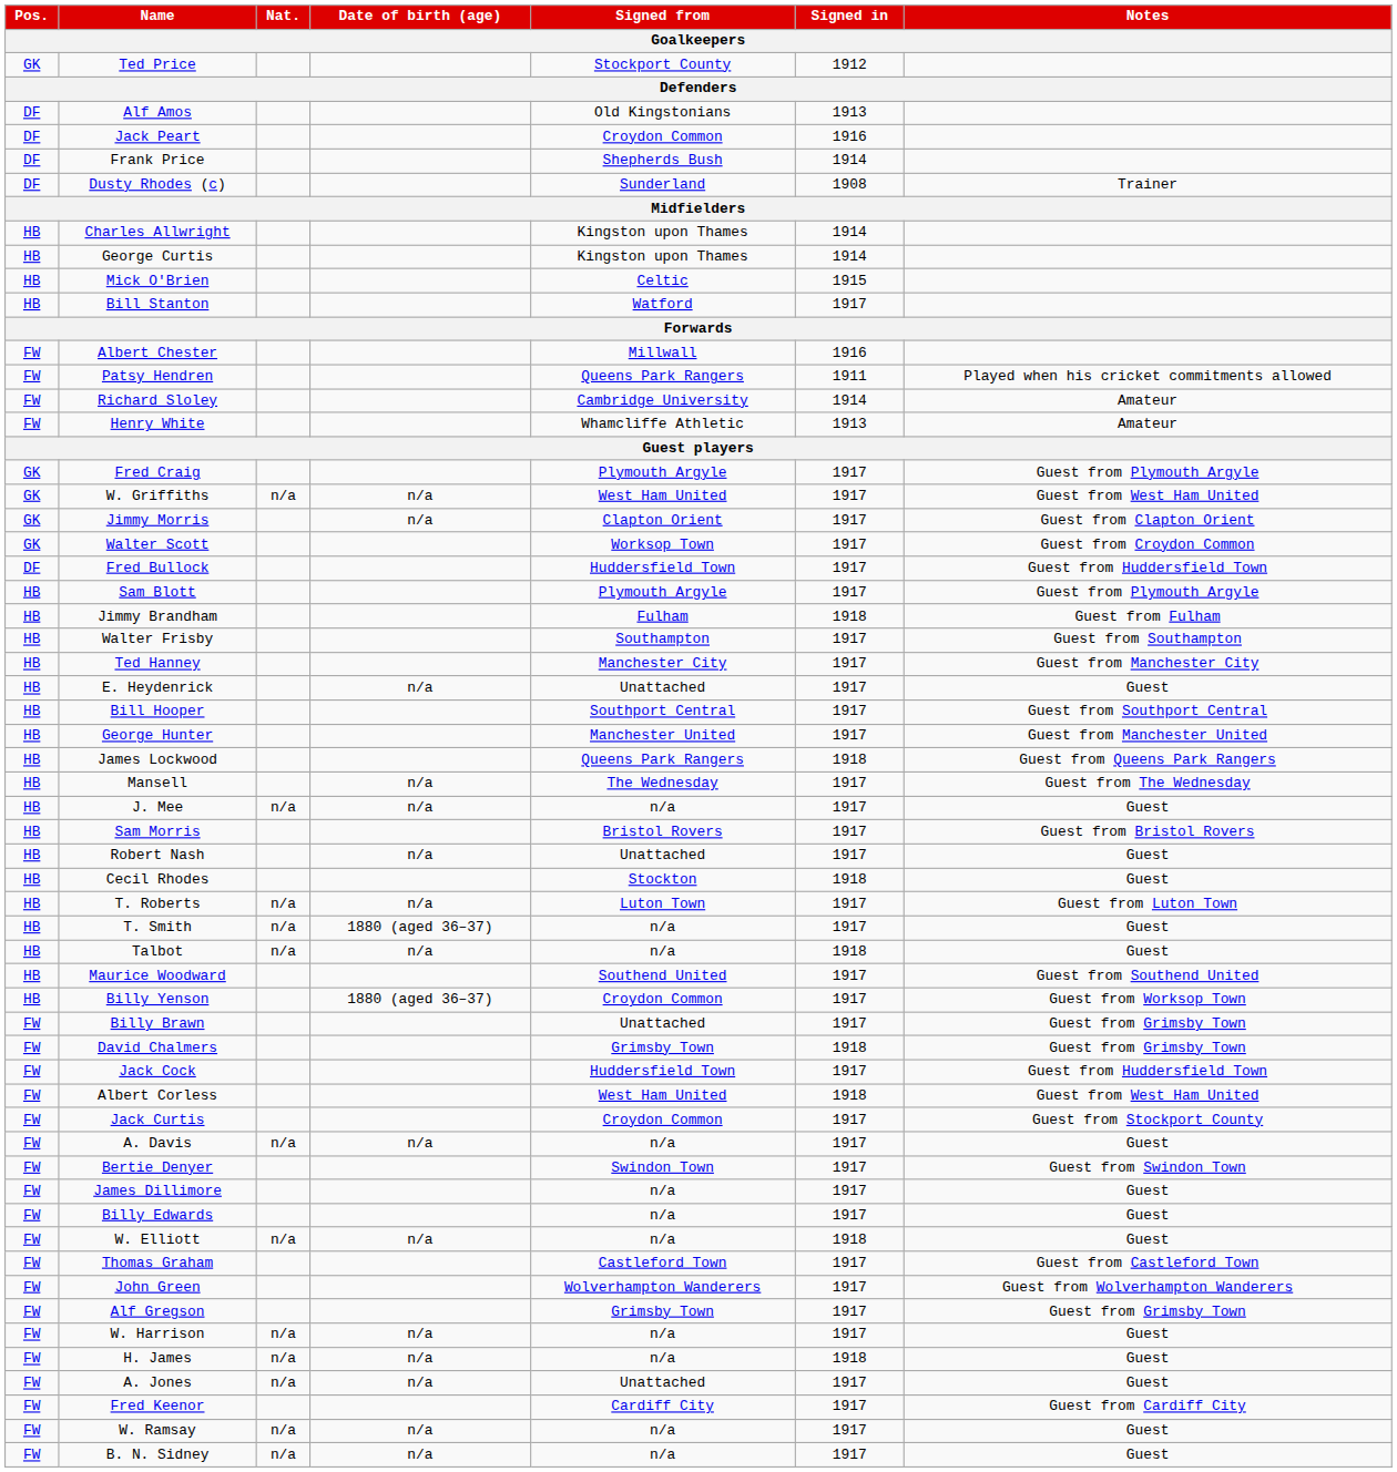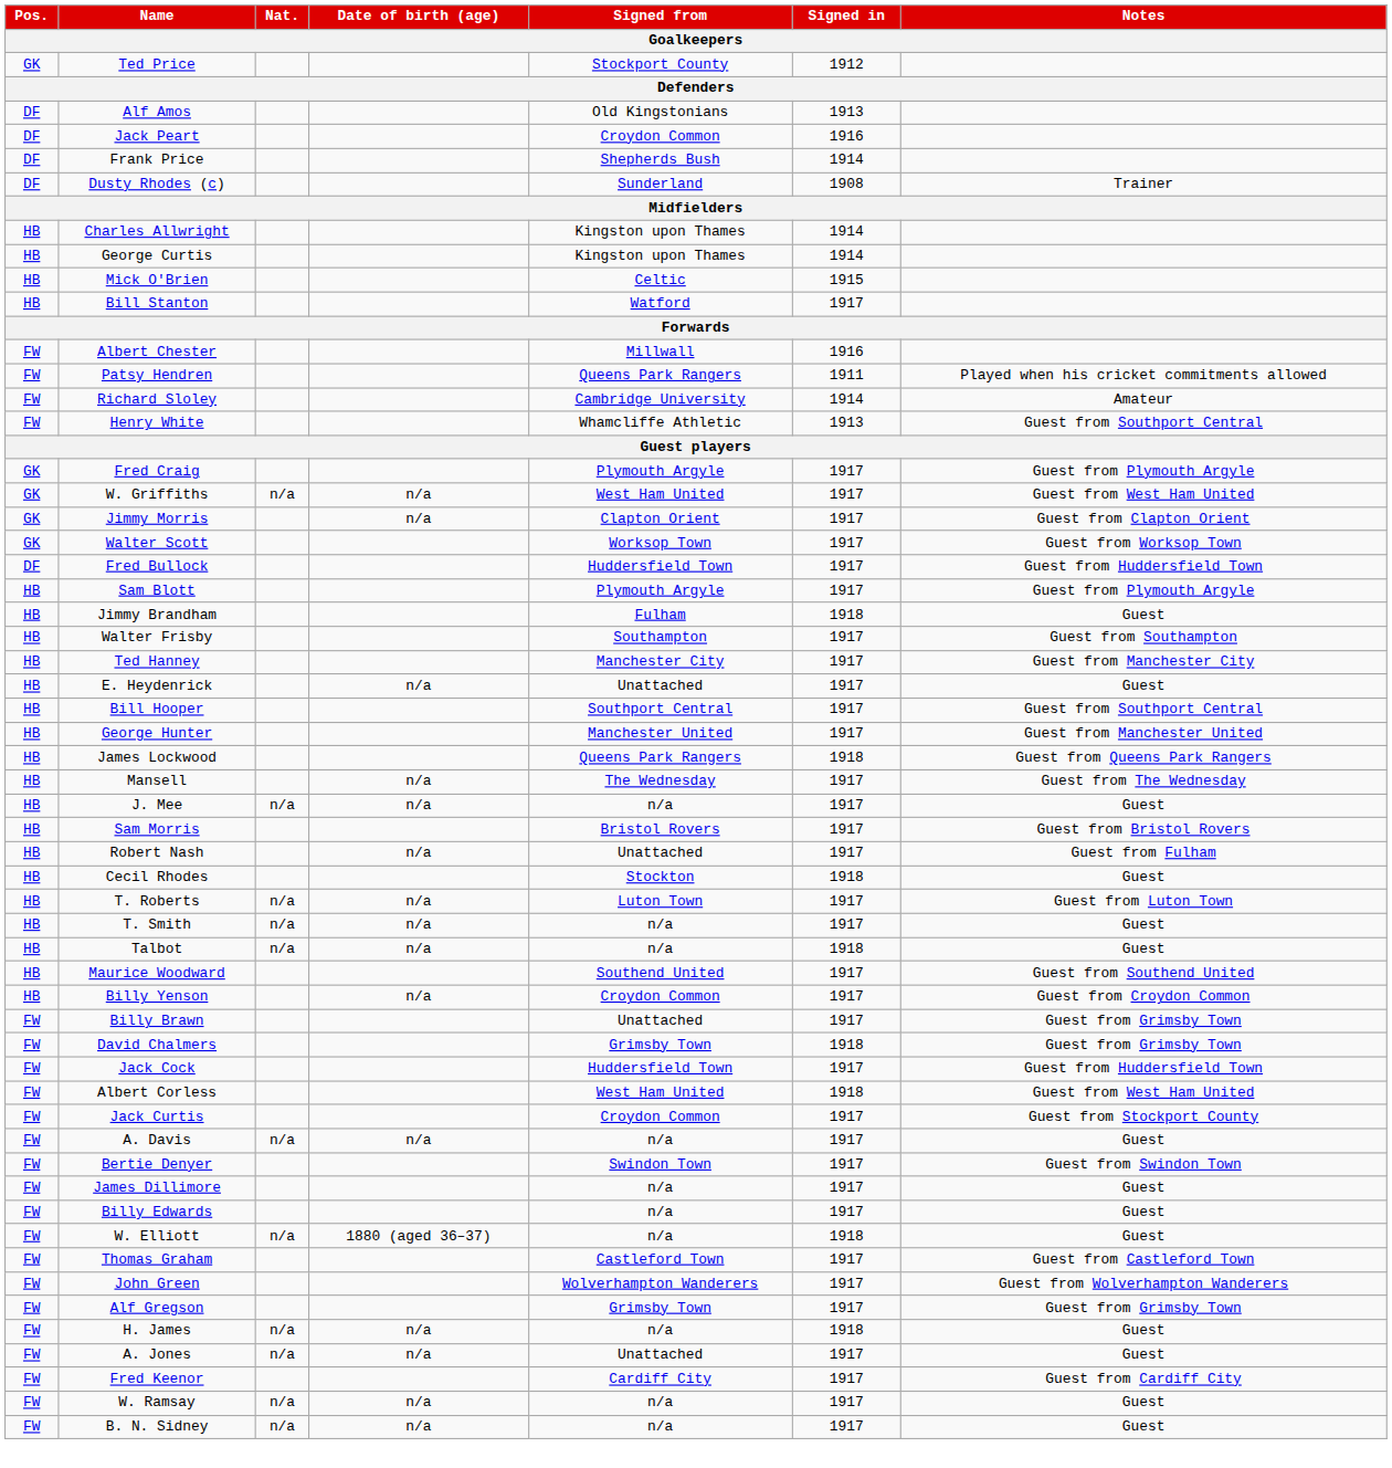Henry White | Notes: Amateur -> Guest from Southport Central
Walter Scott | Notes: Guest from Croydon Common -> Guest from Worksop Town
Jimmy Brandham | Notes: Guest from Fulham -> Guest
Robert Nash | Notes: Guest -> Guest from Fulham
T. Smith | Date of birth (age): 1880 (aged 36–37) -> n/a
Billy Yenson | Date of birth (age): 1880 (aged 36–37) -> n/a
Billy Yenson | Notes: Guest from Worksop Town -> Guest from Croydon Common
W. Elliott | Date of birth (age): n/a -> 1880 (aged 36–37)
- row: FW | W. Harrison | n/a | n/a | n/a | 1917 | Guest
